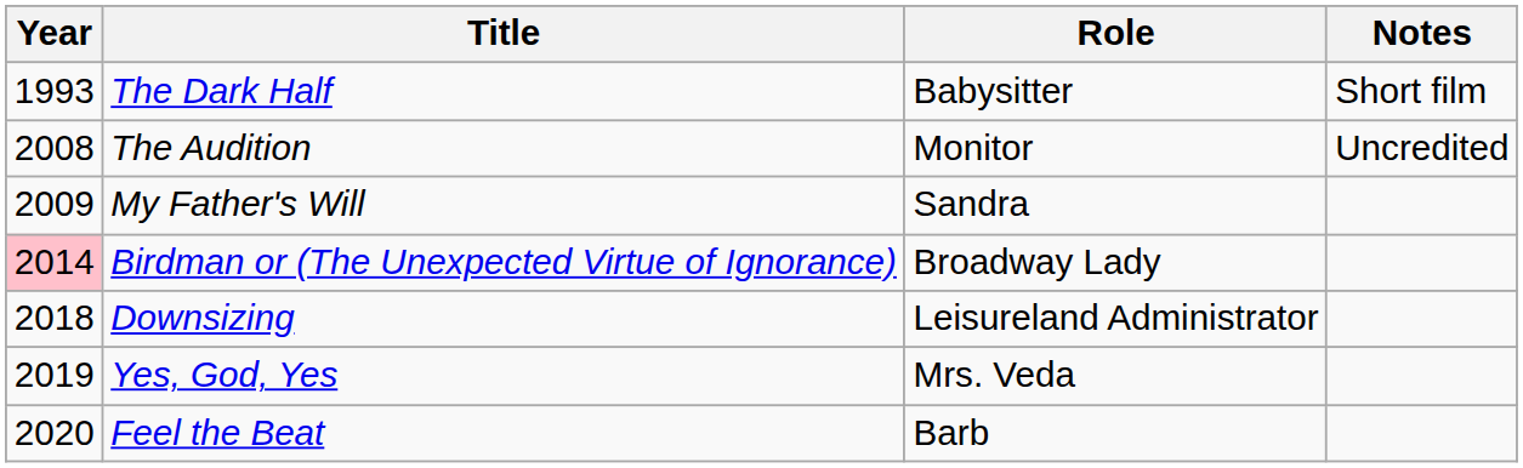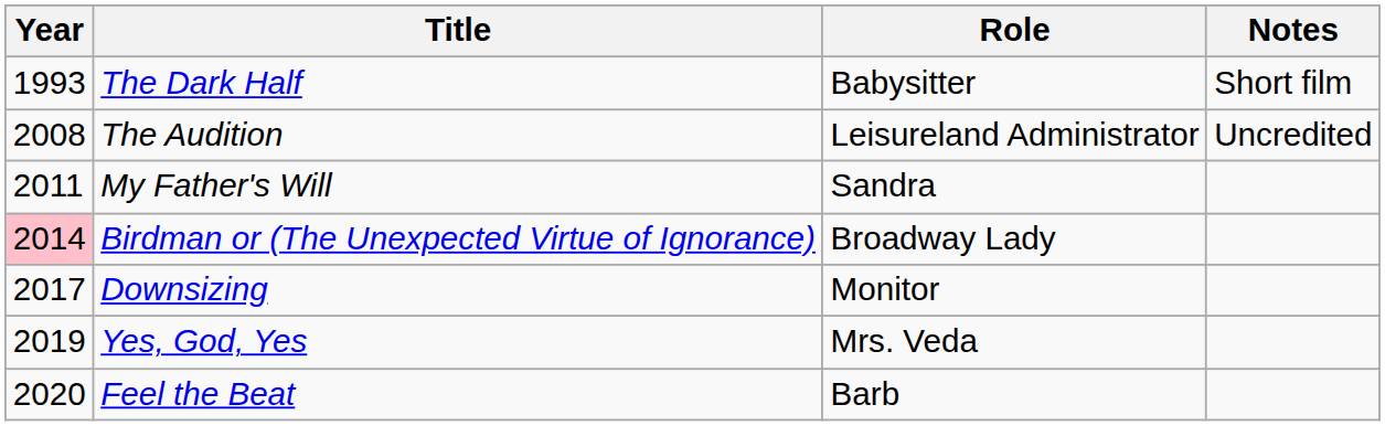The Audition | Role: Monitor -> Leisureland Administrator
My Father's Will | Year: 2009 -> 2011
Downsizing | Year: 2018 -> 2017
Downsizing | Role: Leisureland Administrator -> Monitor
